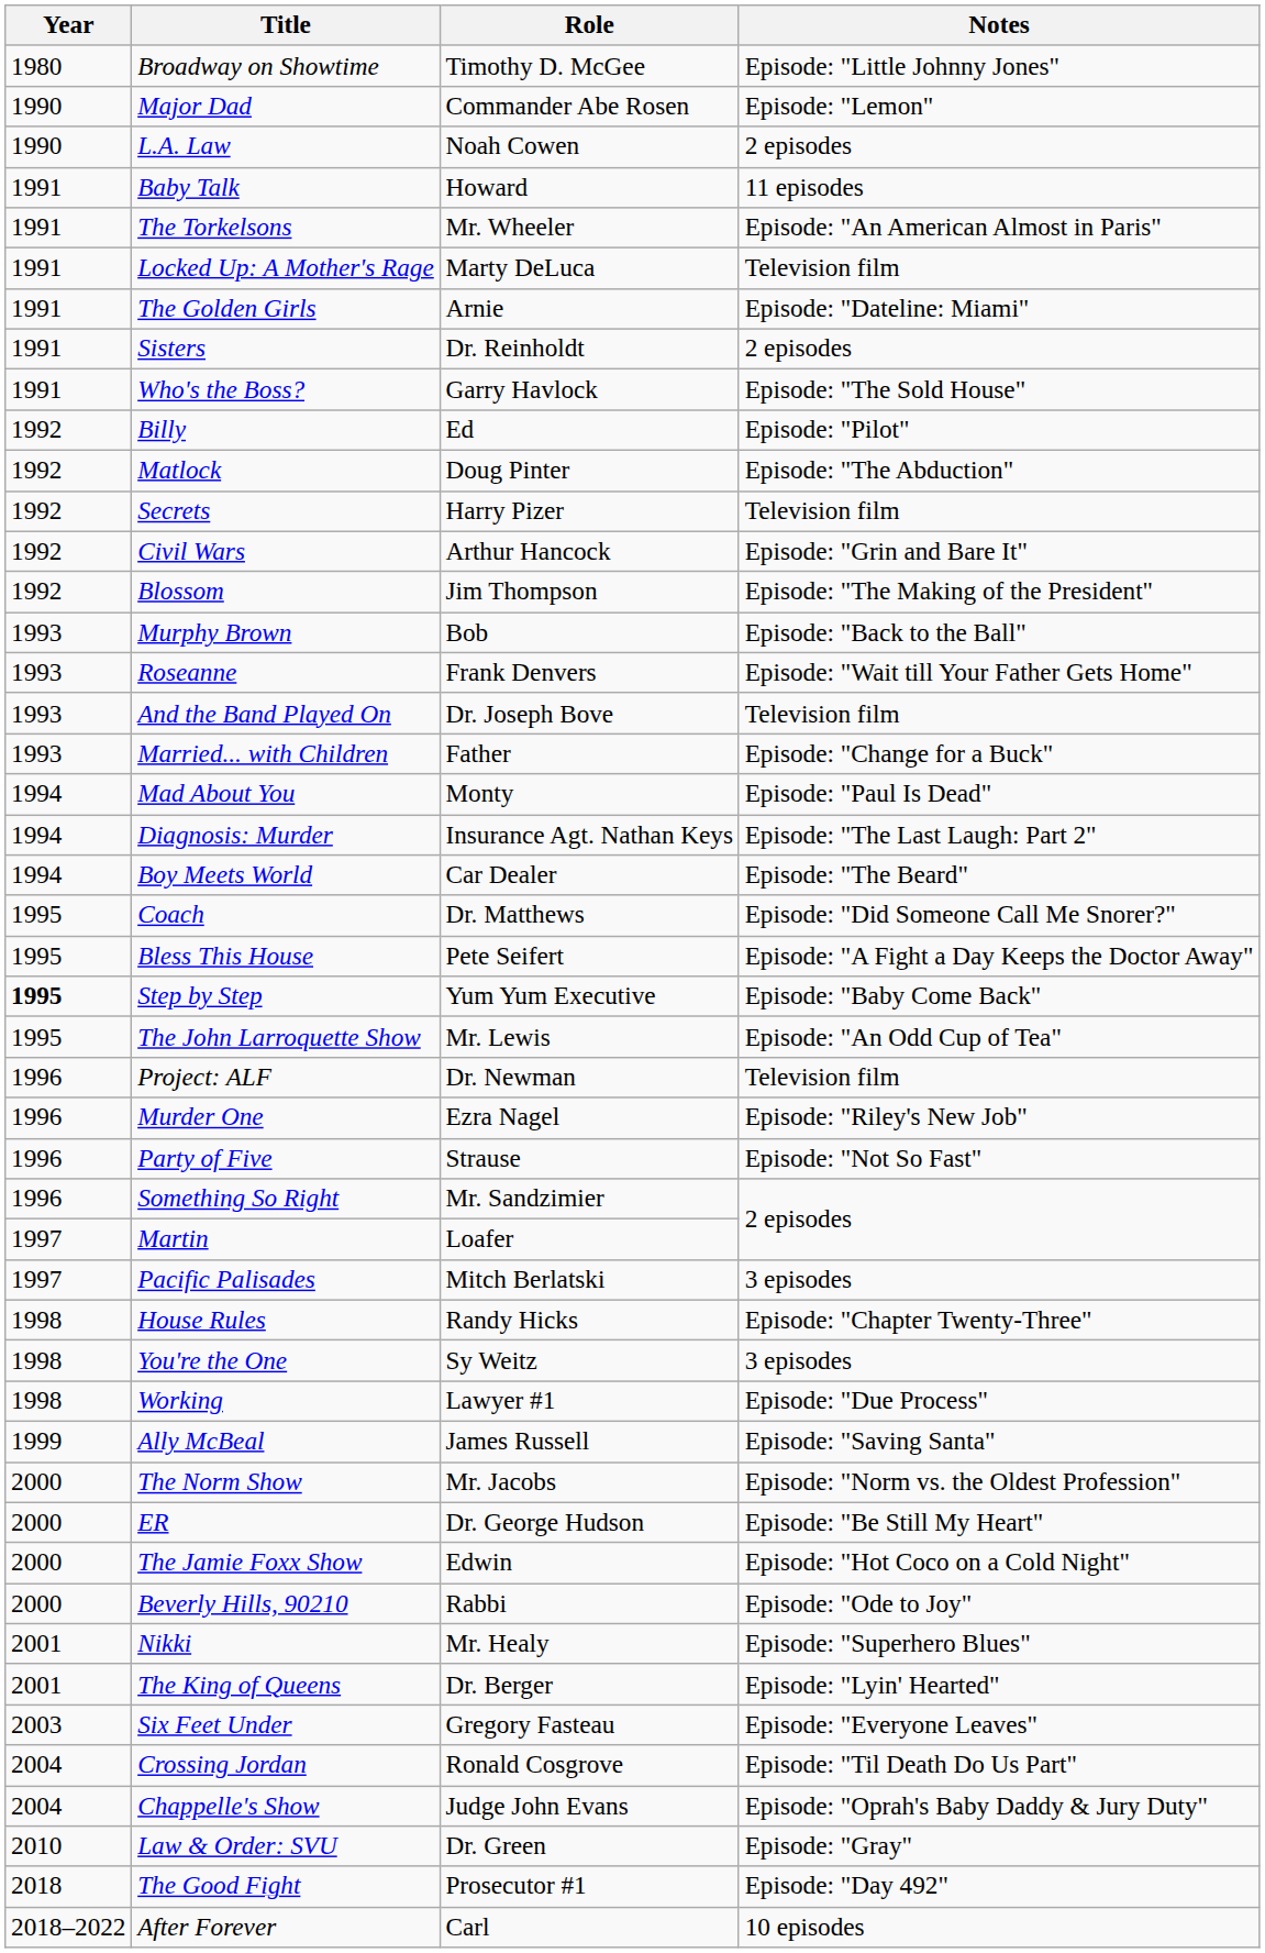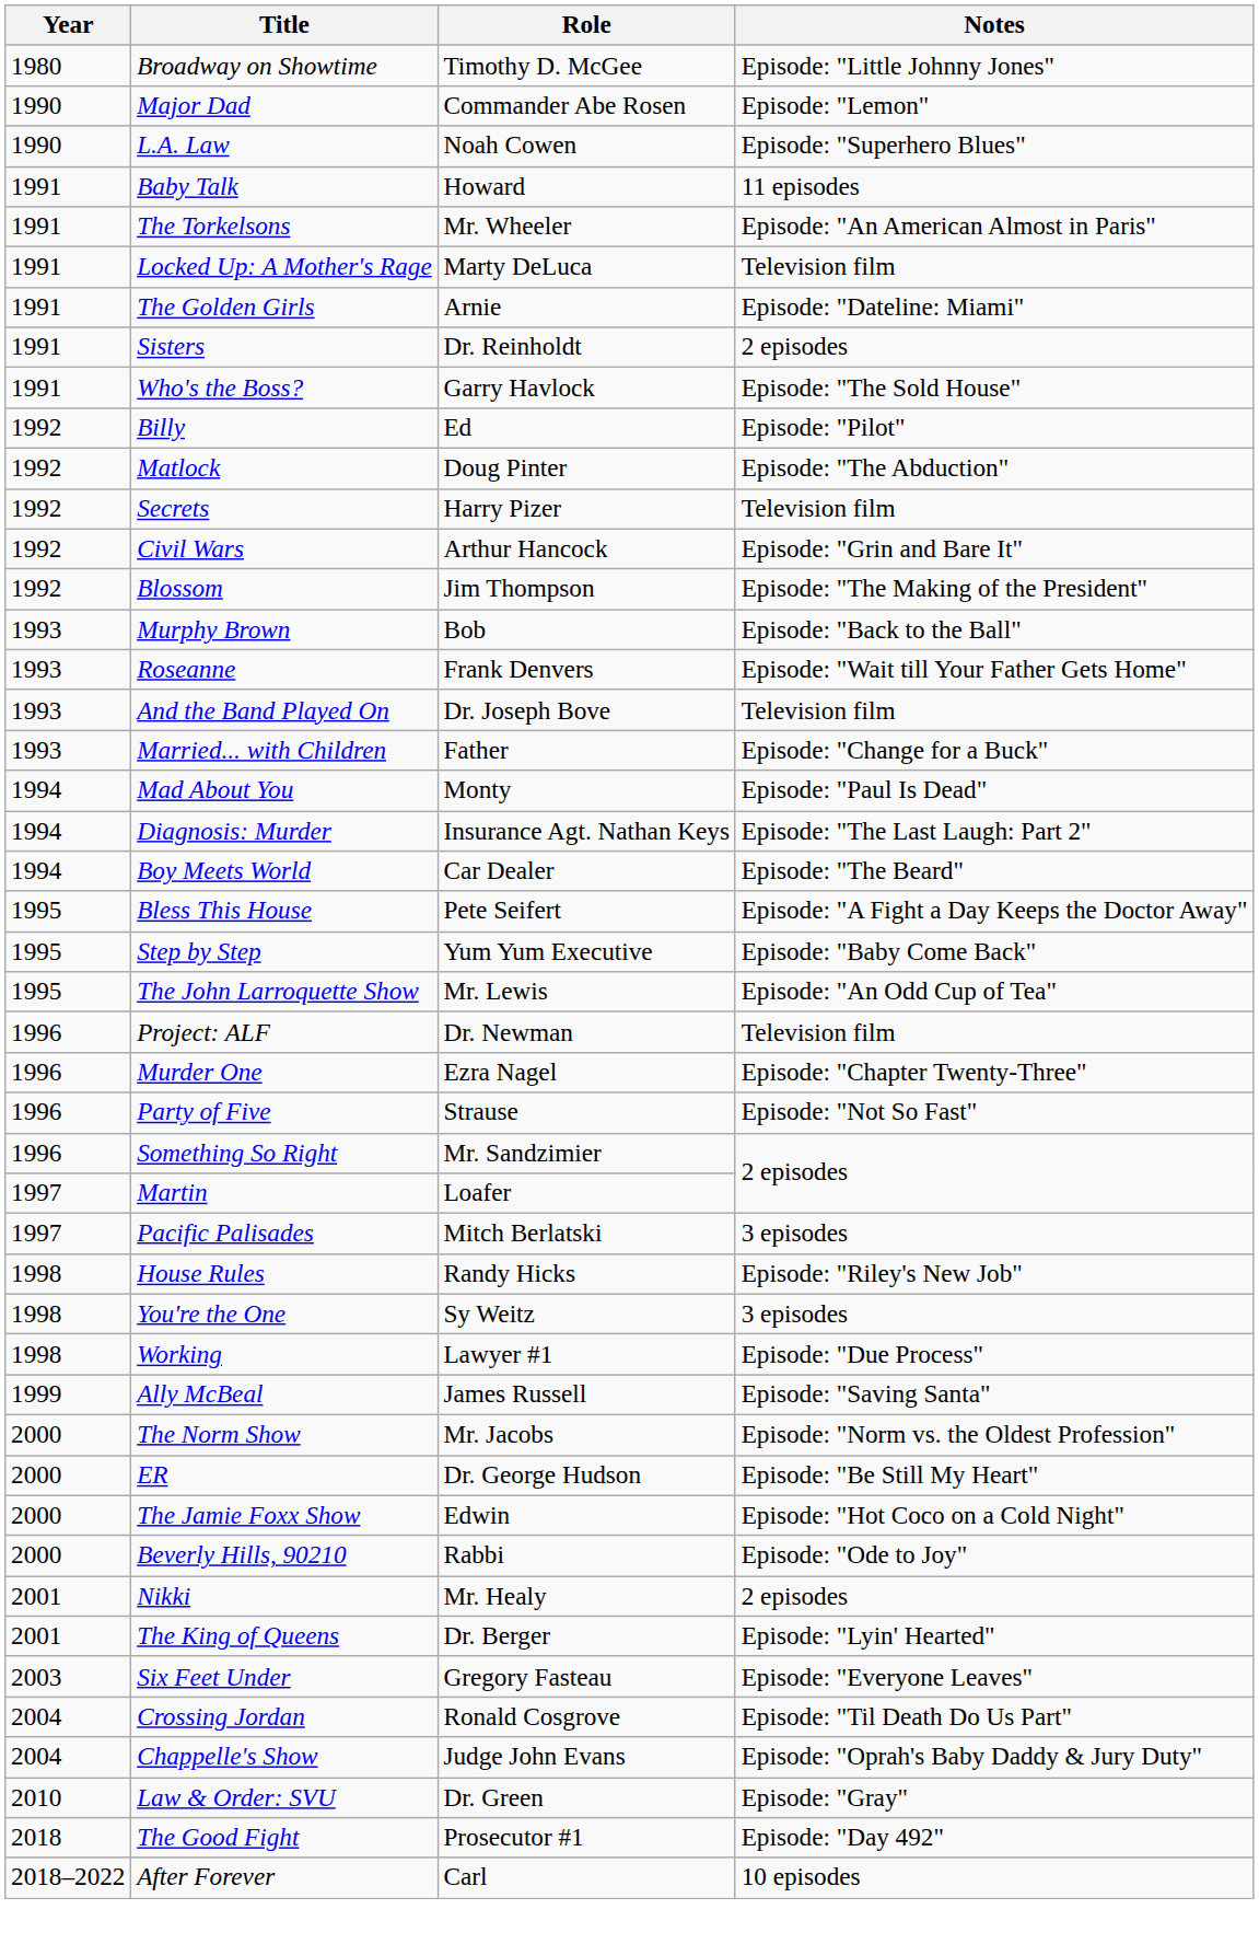L.A. Law | Notes: 2 episodes -> Episode: "Superhero Blues"
- row: 1995 | Coach | Dr. Matthews | Episode: "Did Someone Call Me Snorer?"
Step by Step | Year: bold -> normal
Murder One | Notes: Episode: "Riley's New Job" -> Episode: "Chapter Twenty-Three"
House Rules | Notes: Episode: "Chapter Twenty-Three" -> Episode: "Riley's New Job"
Nikki | Notes: Episode: "Superhero Blues" -> 2 episodes
